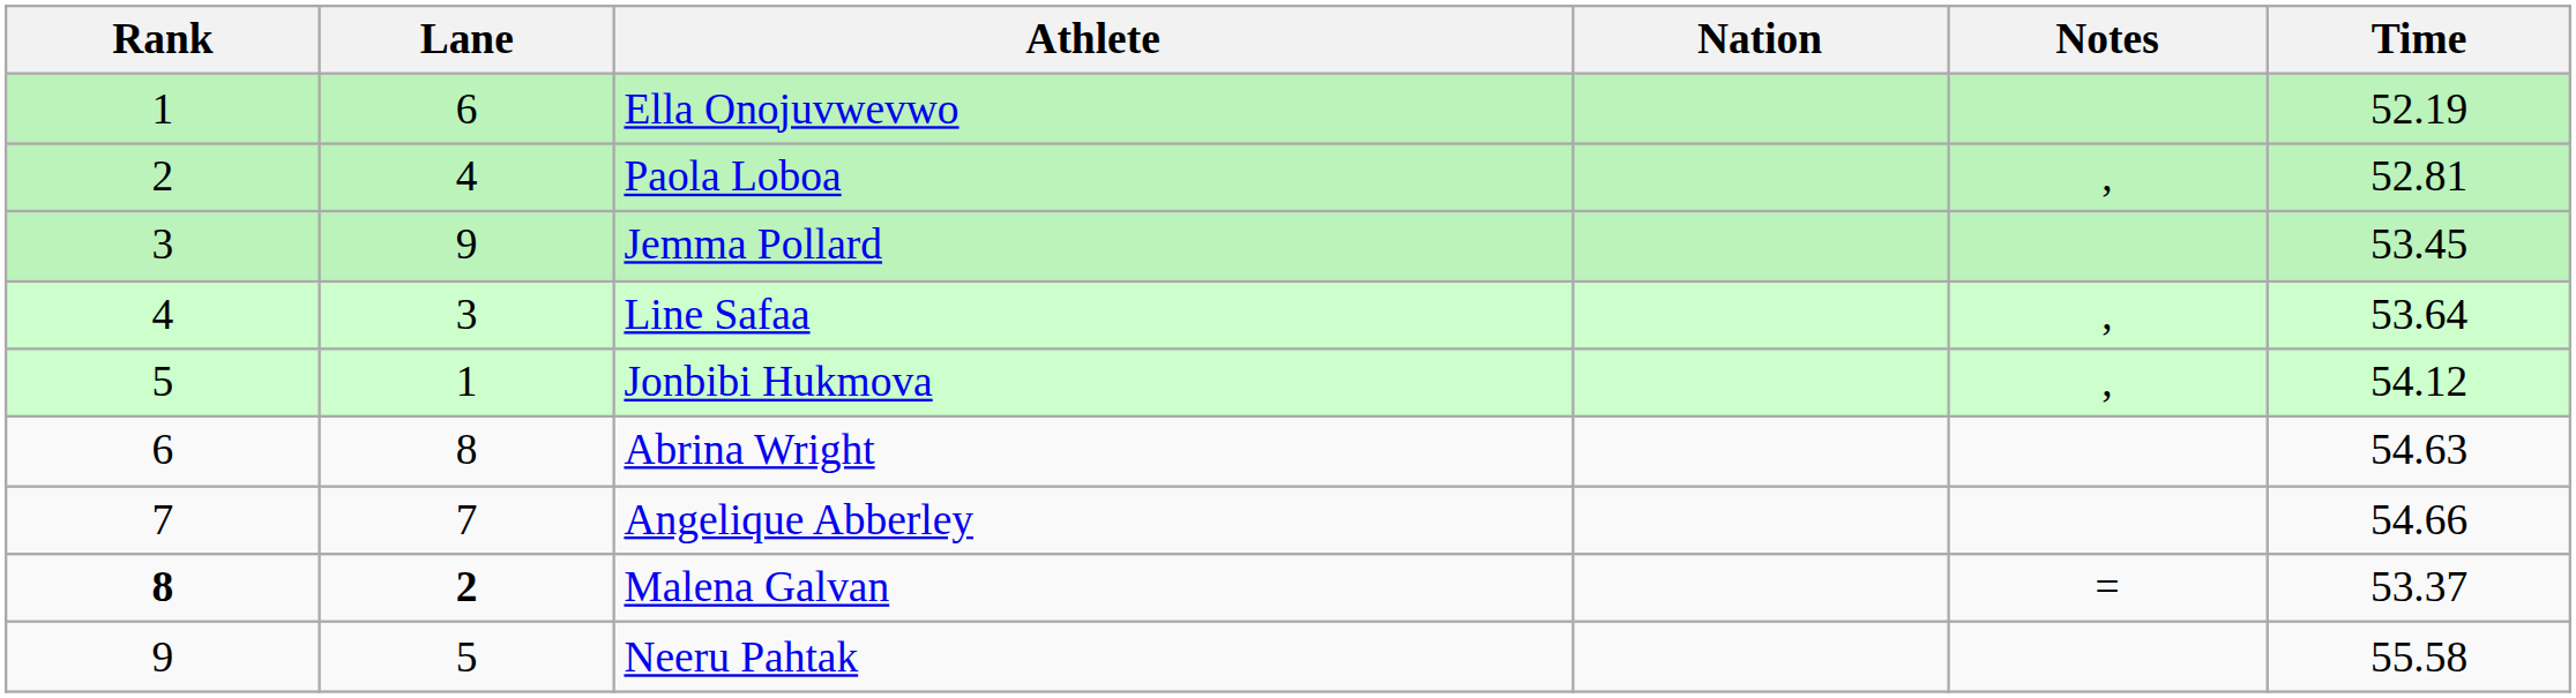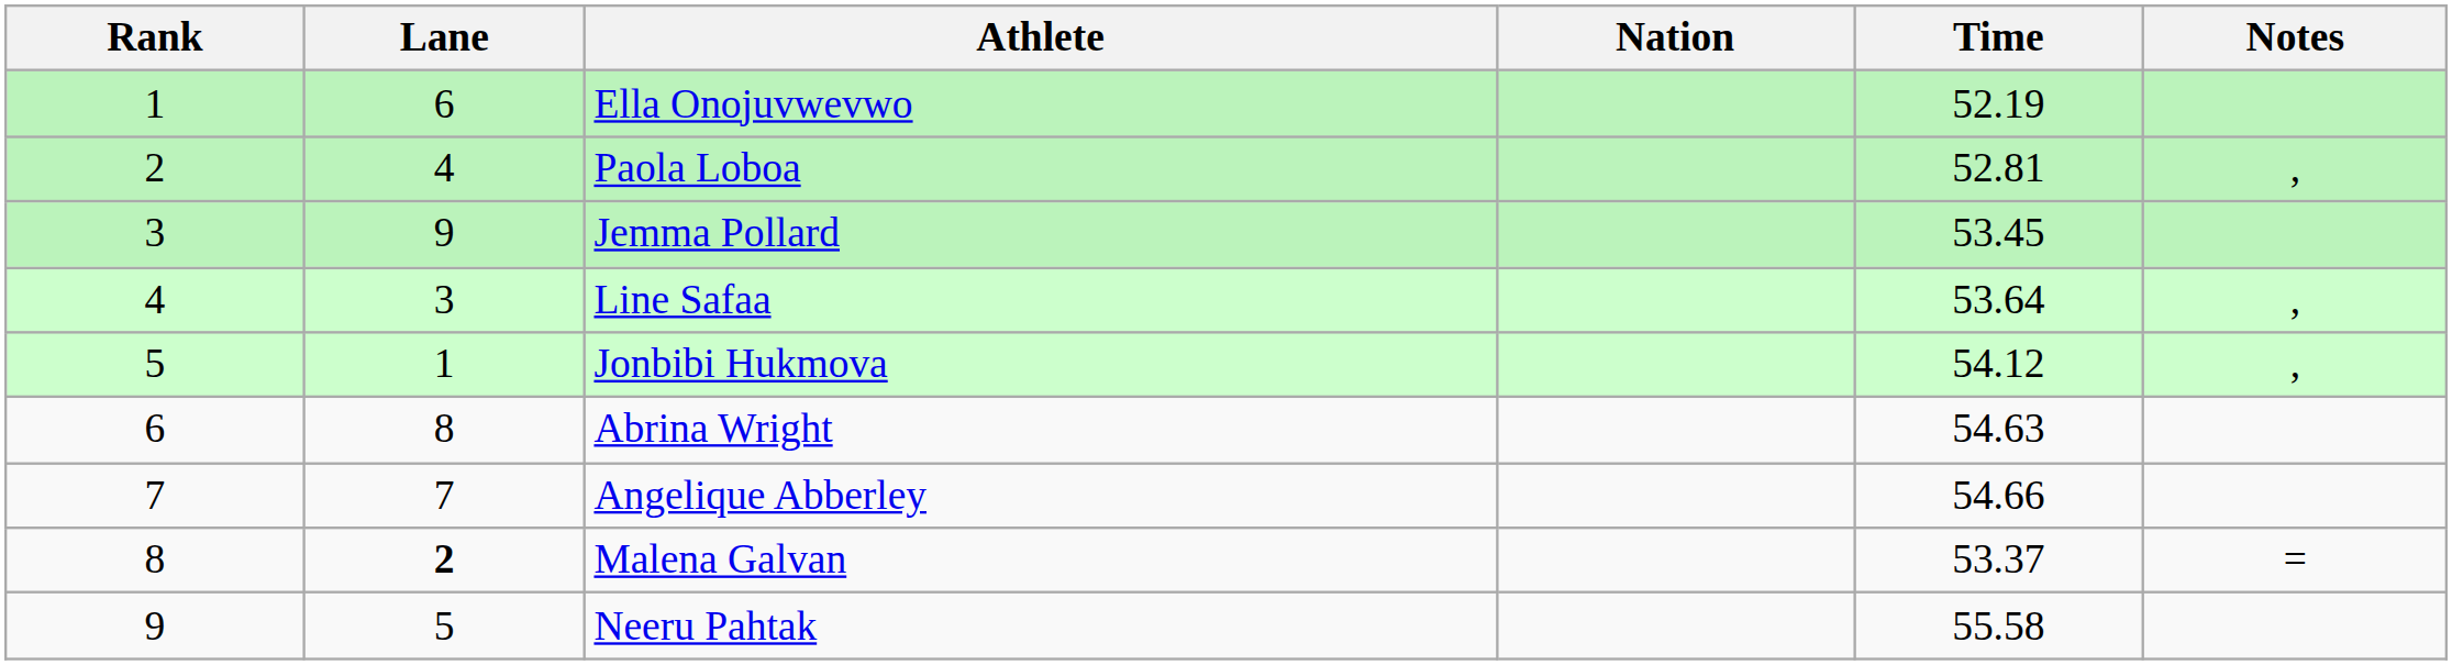columns swapped: Time <-> Notes
Malena Galvan | Rank: bold -> normal
